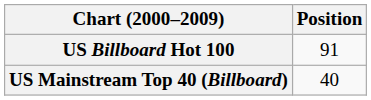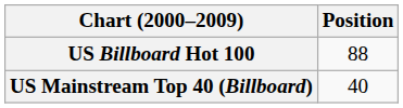US Billboard Hot 100 | Position: 91 -> 88
